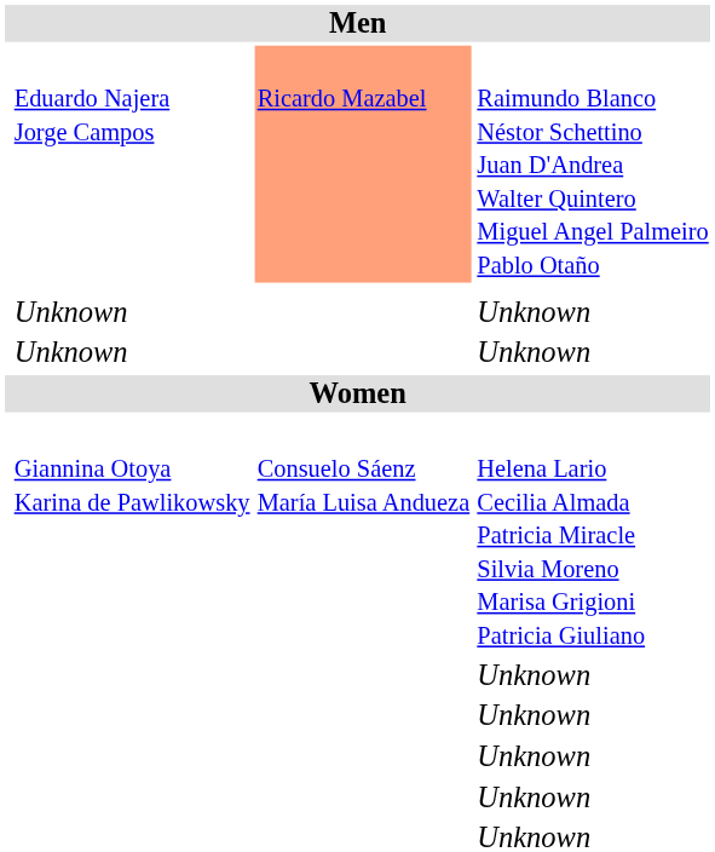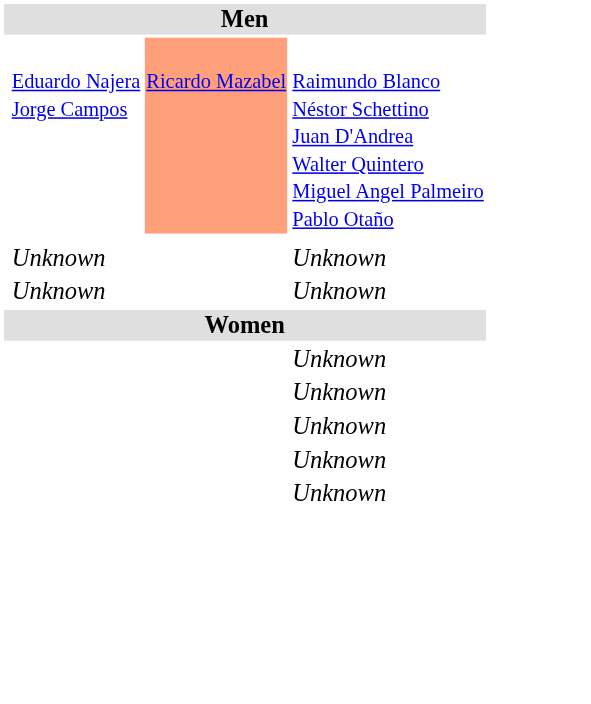- row: Giannina Otoya Karina de Pawlikowsky | Consuelo Sáenz María Luisa Andueza | Helena Lario Cecilia Almada Patricia Miracle Silvia Moreno Marisa Grigioni Patricia Giuliano
